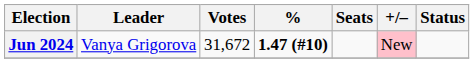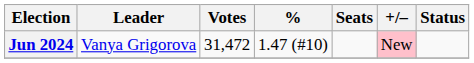Jun 2024 | Votes: 31,672 -> 31,472
Jun 2024 | %: bold -> normal
